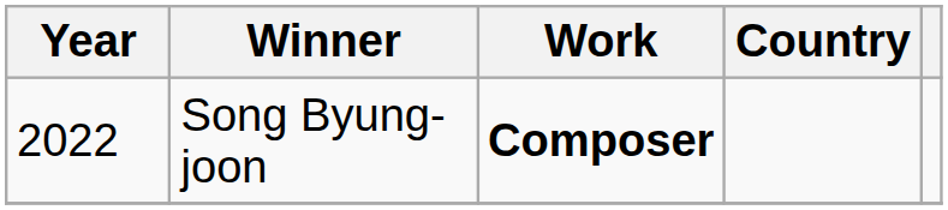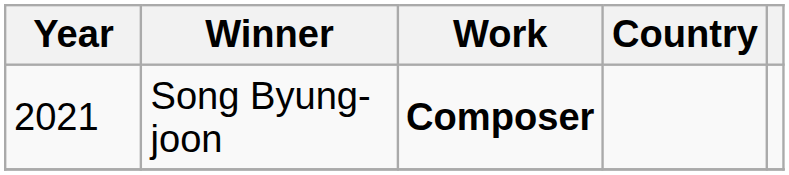Song Byung-joon | Year: 2022 -> 2021
